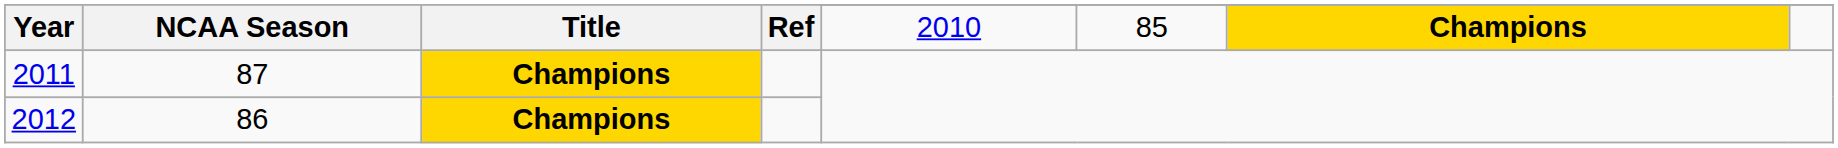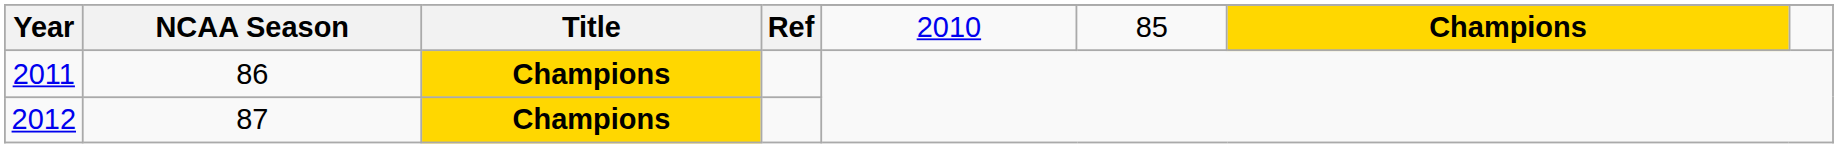2011 | NCAA Season: 87 -> 86
2012 | NCAA Season: 86 -> 87
